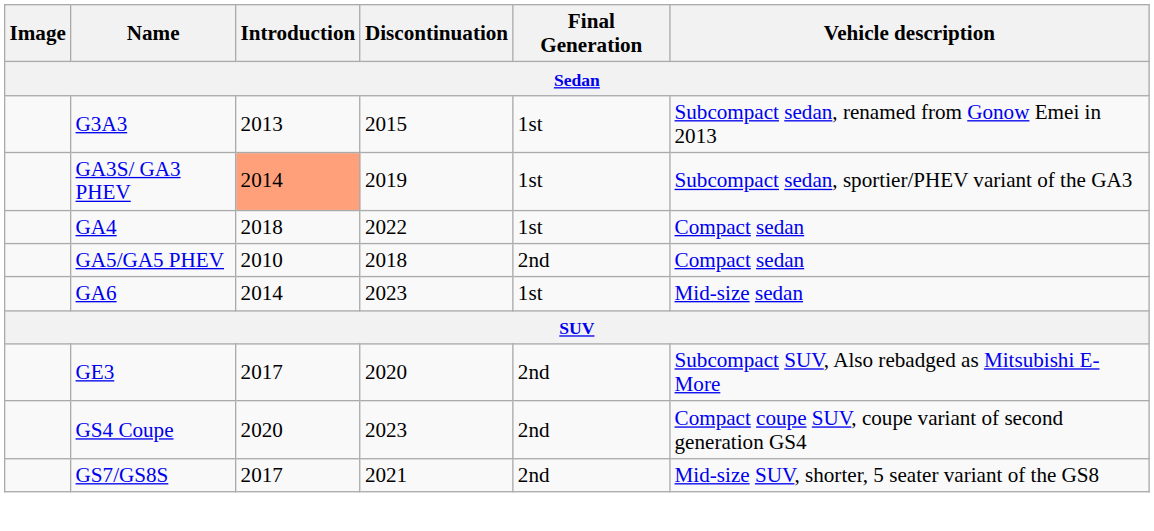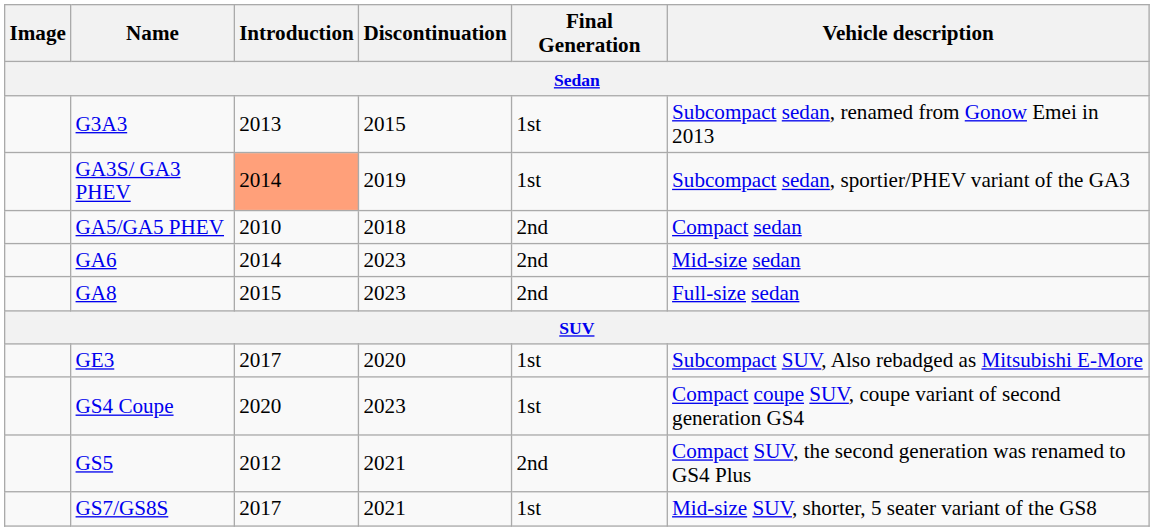- row: GA4 | 2018 | 2022 | 1st | Compact sedan
GA6 | Final Generation: 1st -> 2nd
+ row: GA8 | 2015 | 2023 | 2nd | Full-size sedan
GE3 | Final Generation: 2nd -> 1st
GS4 Coupe | Final Generation: 2nd -> 1st
+ row: GS5 | 2012 | 2021 | 2nd | Compact SUV, the second generation was renamed to GS4 Plus
GS7/GS8S | Final Generation: 2nd -> 1st
